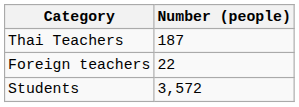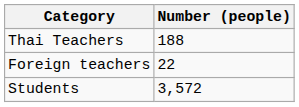Thai Teachers | Number (people): 187 -> 188
